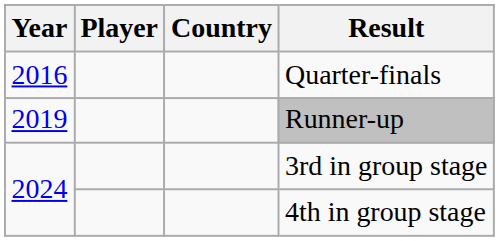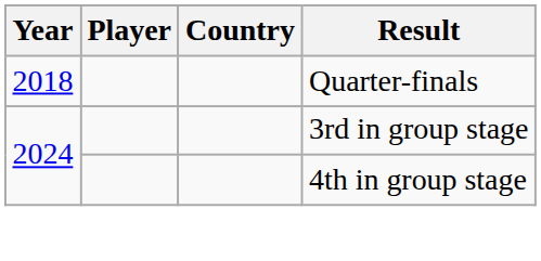Quarter-finals | Year: 2016 -> 2018
- row: 2019 | Runner-up
